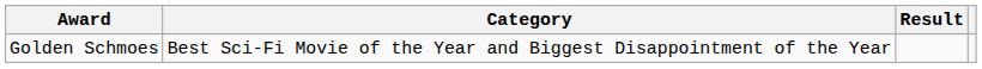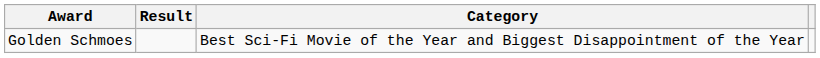columns swapped: Category <-> Result
